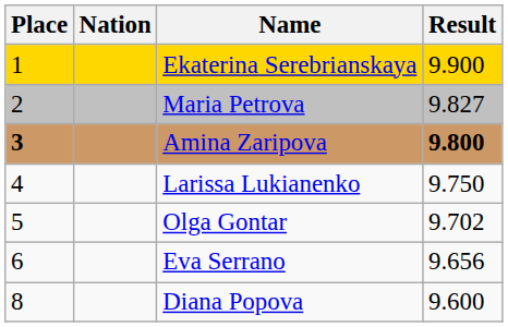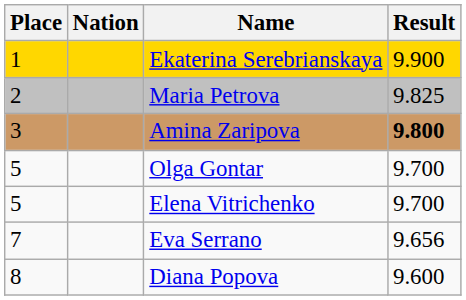Maria Petrova | Result: 9.827 -> 9.825
Amina Zaripova | Place: bold -> normal
- row: 4 | Larissa Lukianenko | 9.750
Olga Gontar | Result: 9.702 -> 9.700
+ row: 5 | Elena Vitrichenko | 9.700
Eva Serrano | Place: 6 -> 7
